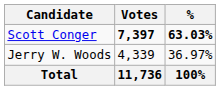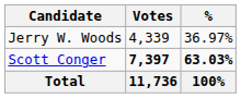rows swapped: Scott Conger <-> Jerry W. Woods
